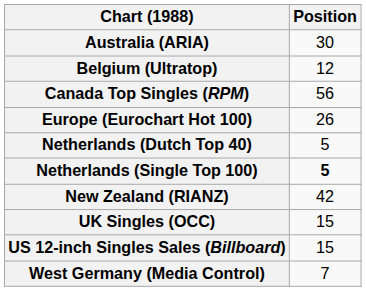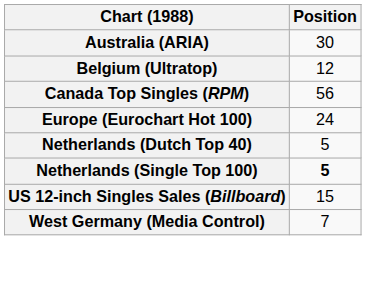Europe (Eurochart Hot 100) | Position: 26 -> 24
- row: New Zealand (RIANZ) | 42
- row: UK Singles (OCC) | 15
